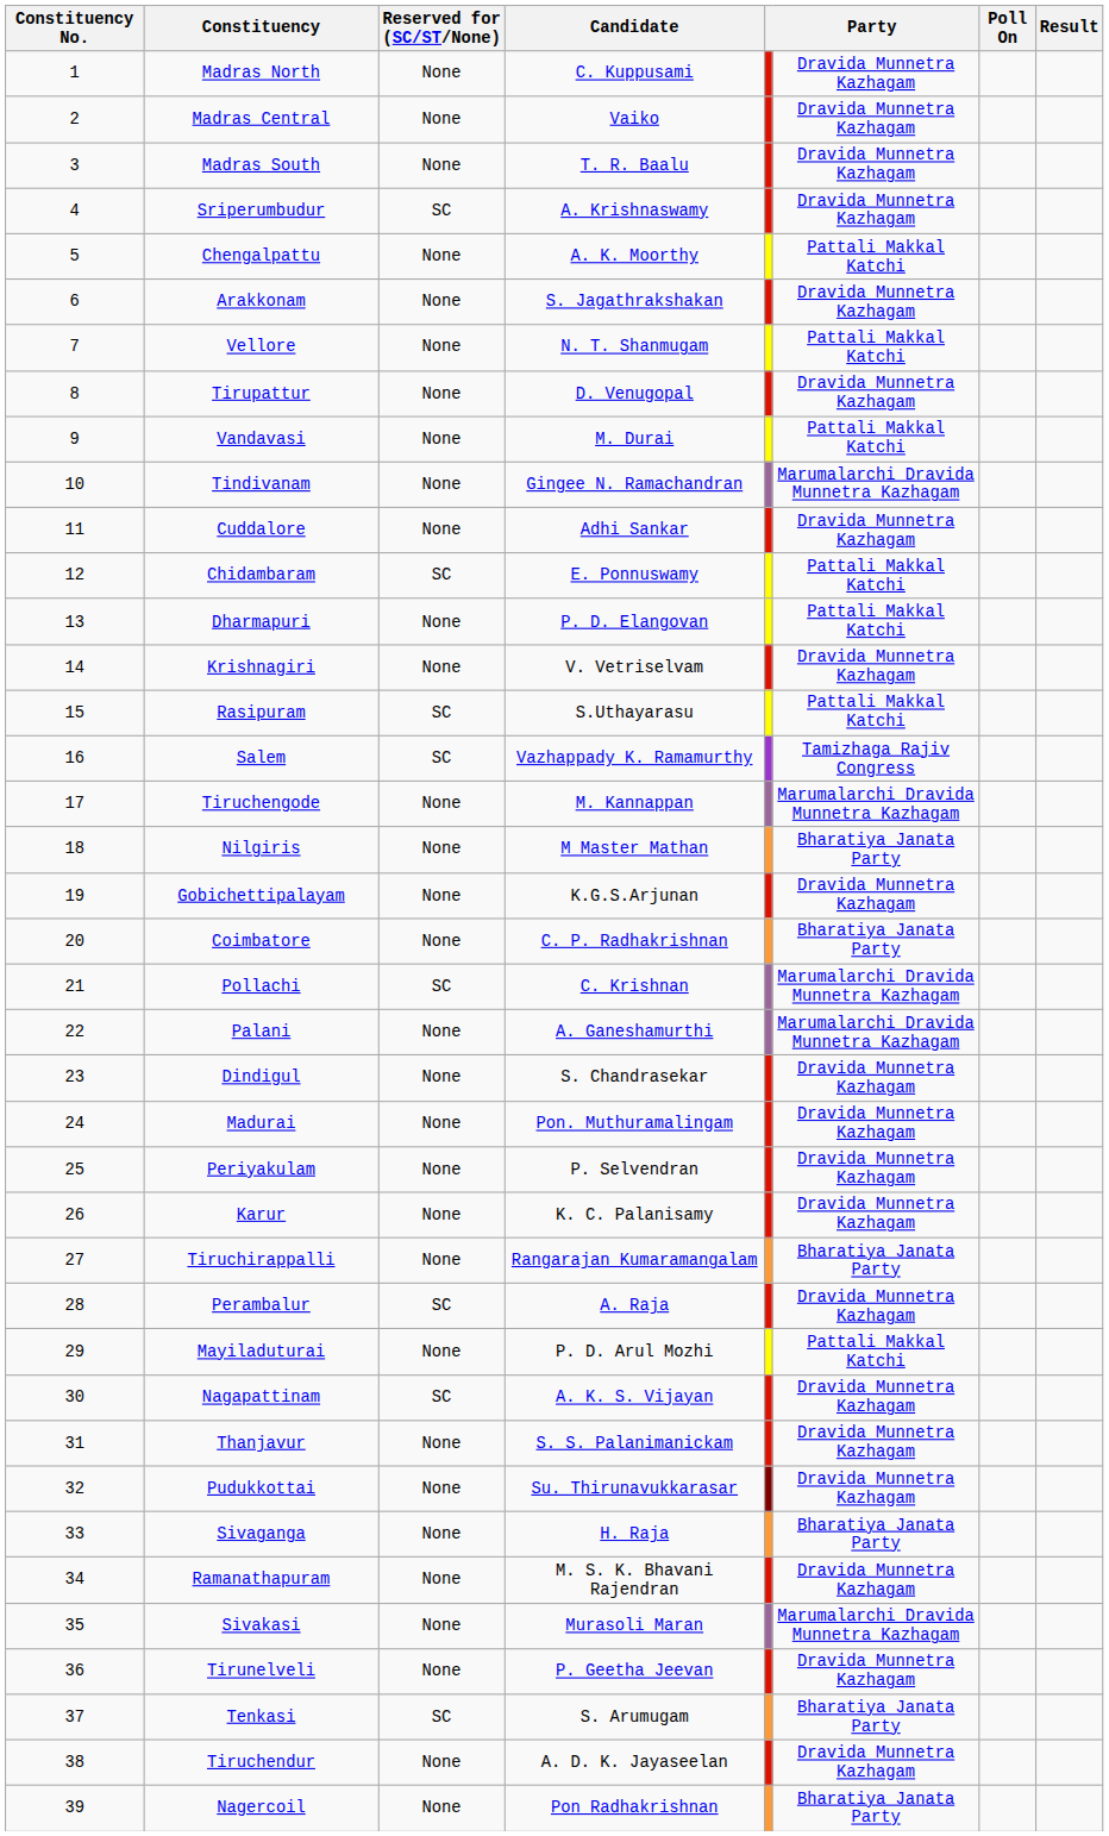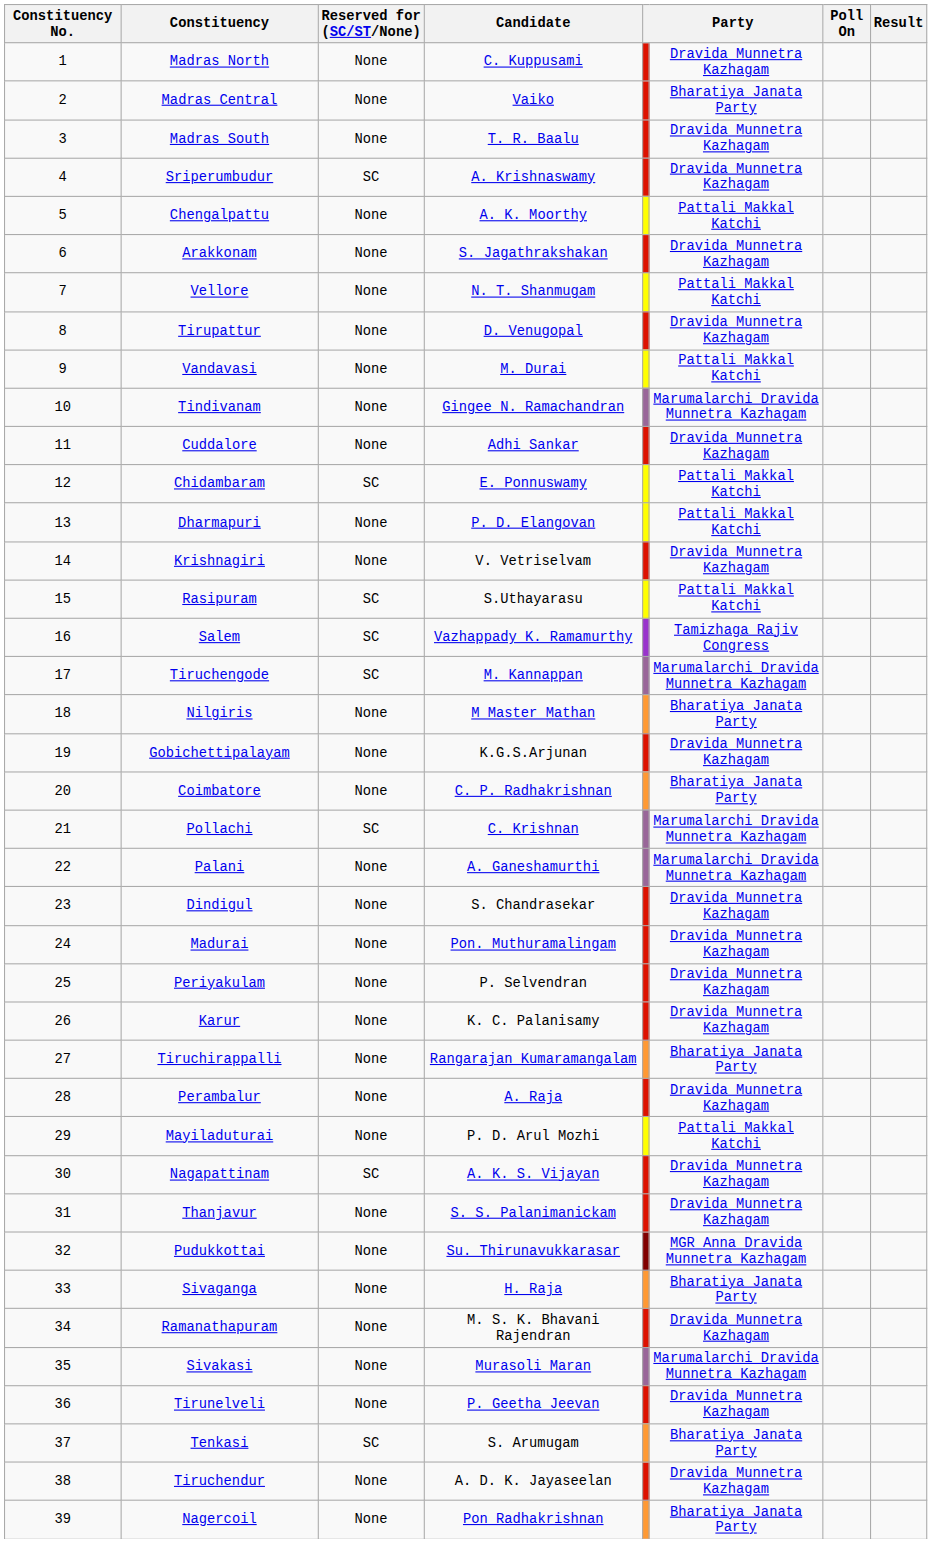Madras Central | column 6: Dravida Munnetra Kazhagam -> Bharatiya Janata Party
Tiruchengode | Reserved for (SC/ST/None): None -> SC
Perambalur | Reserved for (SC/ST/None): SC -> None
Pudukkottai | column 6: Dravida Munnetra Kazhagam -> MGR Anna Dravida Munnetra Kazhagam
